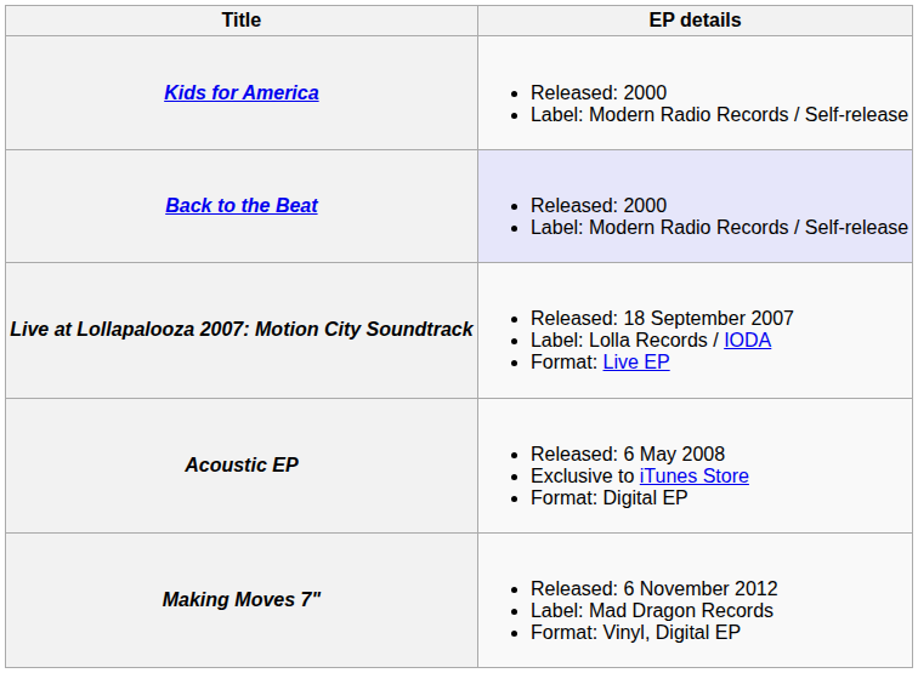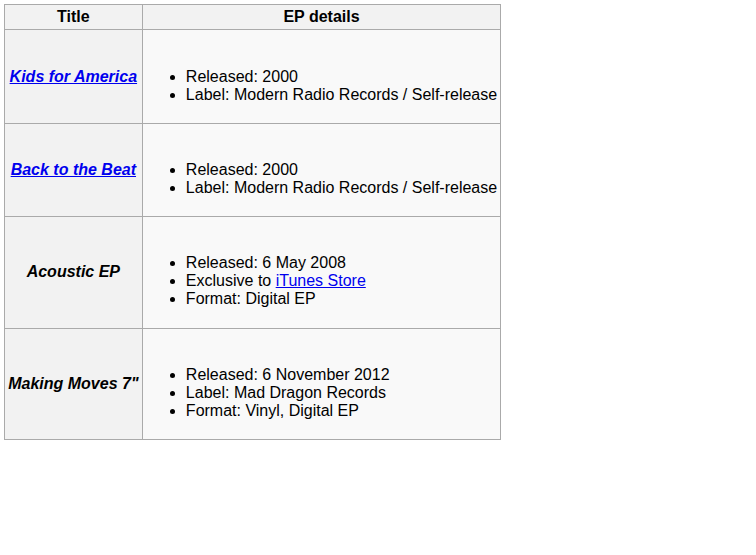Back to the Beat | EP details: lavender background -> no background
- row: Live at Lollapalooza 2007: Motion City Soundtrack | Released: 18 September 2007 Label: Lolla Records / IODA Format: Live EP
